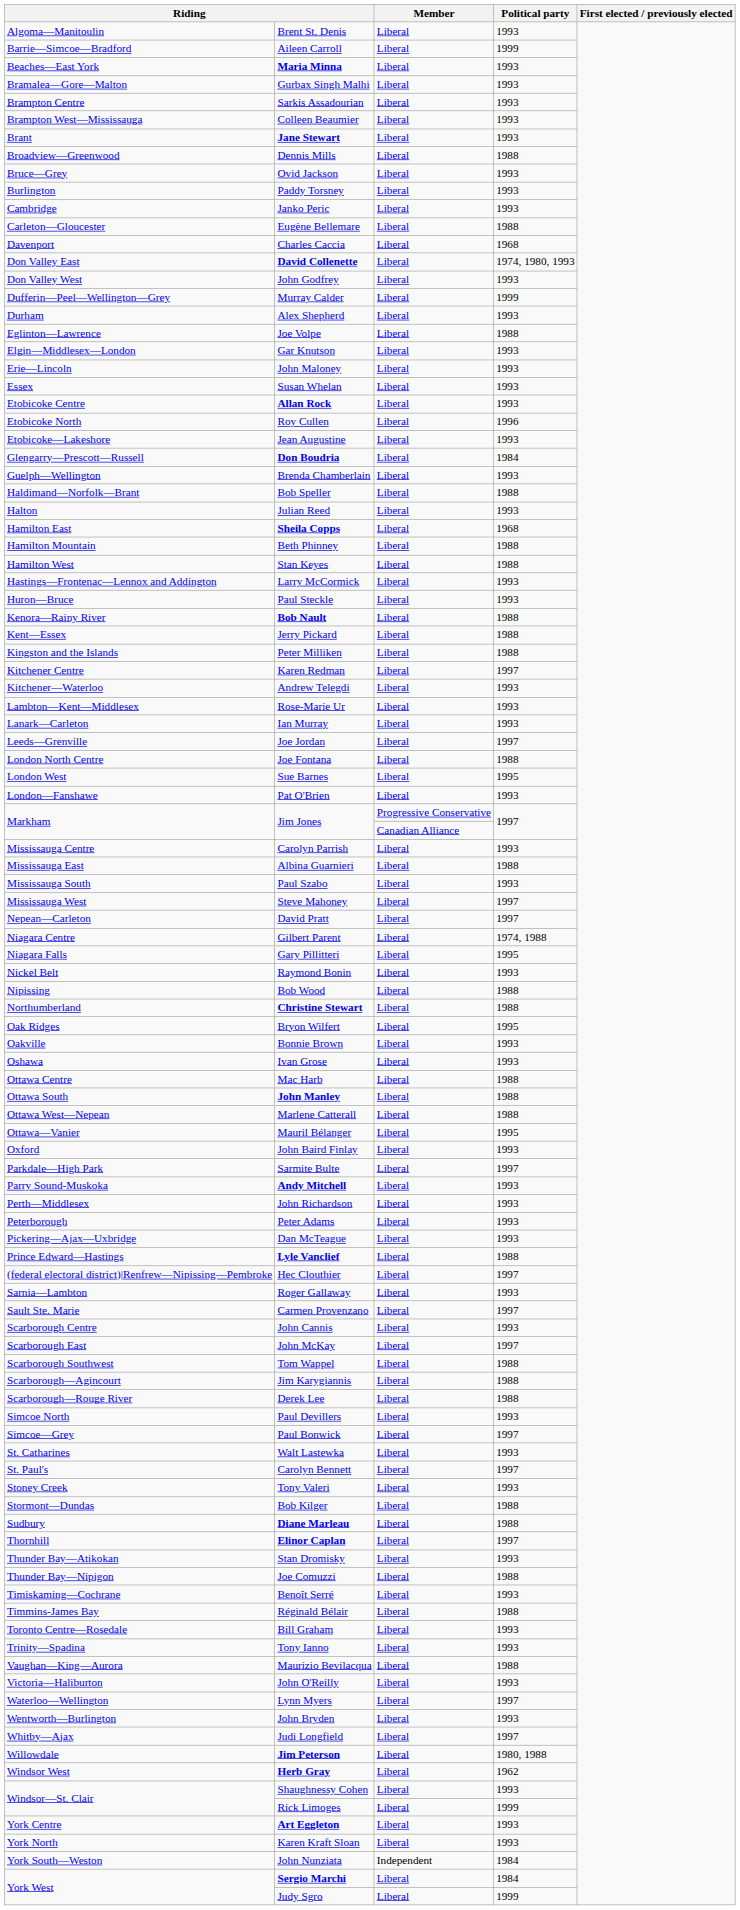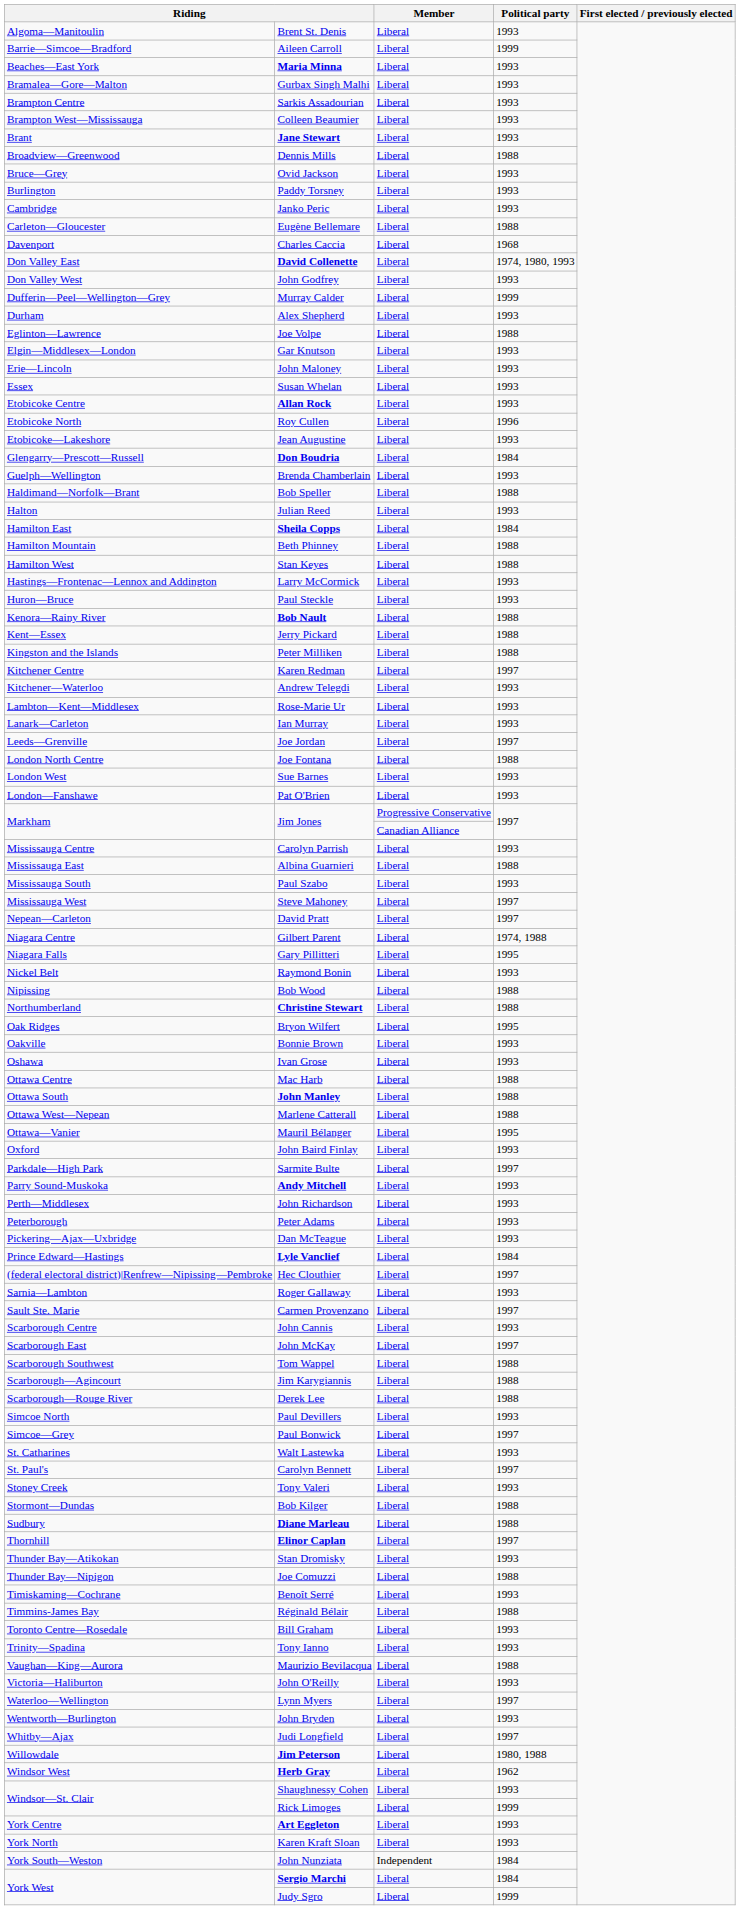Sheila Copps | Political party: 1968 -> 1984
Sue Barnes | Political party: 1995 -> 1993
Lyle Vanclief | Political party: 1988 -> 1984
